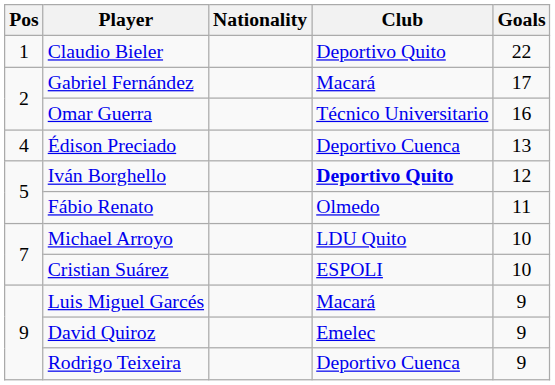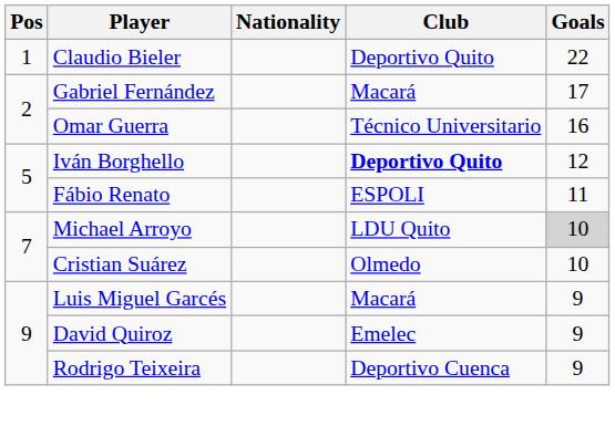- row: 4 | Édison Preciado | Deportivo Cuenca | 13
Fábio Renato | Club: Olmedo -> ESPOLI
Michael Arroyo | Goals: no background -> lightgrey background
Cristian Suárez | Club: ESPOLI -> Olmedo
